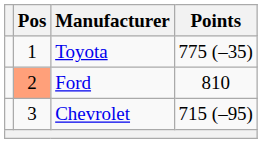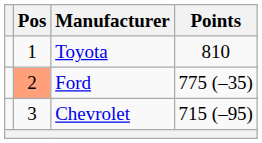Toyota | Points: 775 (–35) -> 810
Ford | Points: 810 -> 775 (–35)
